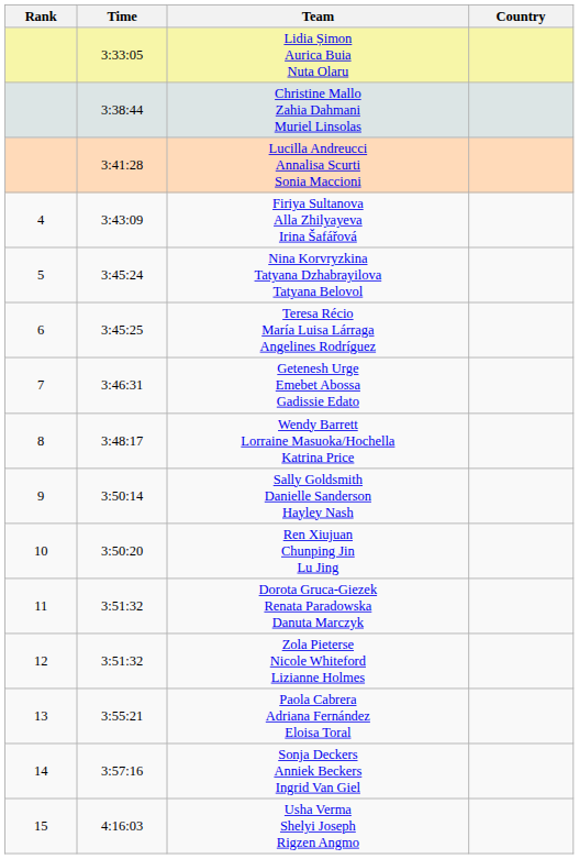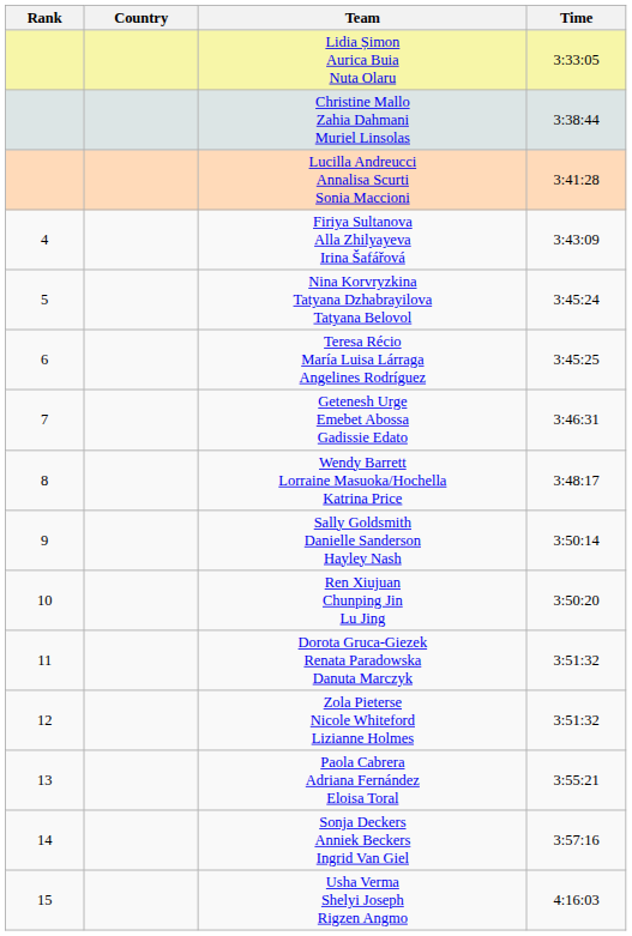columns swapped: Country <-> Time
